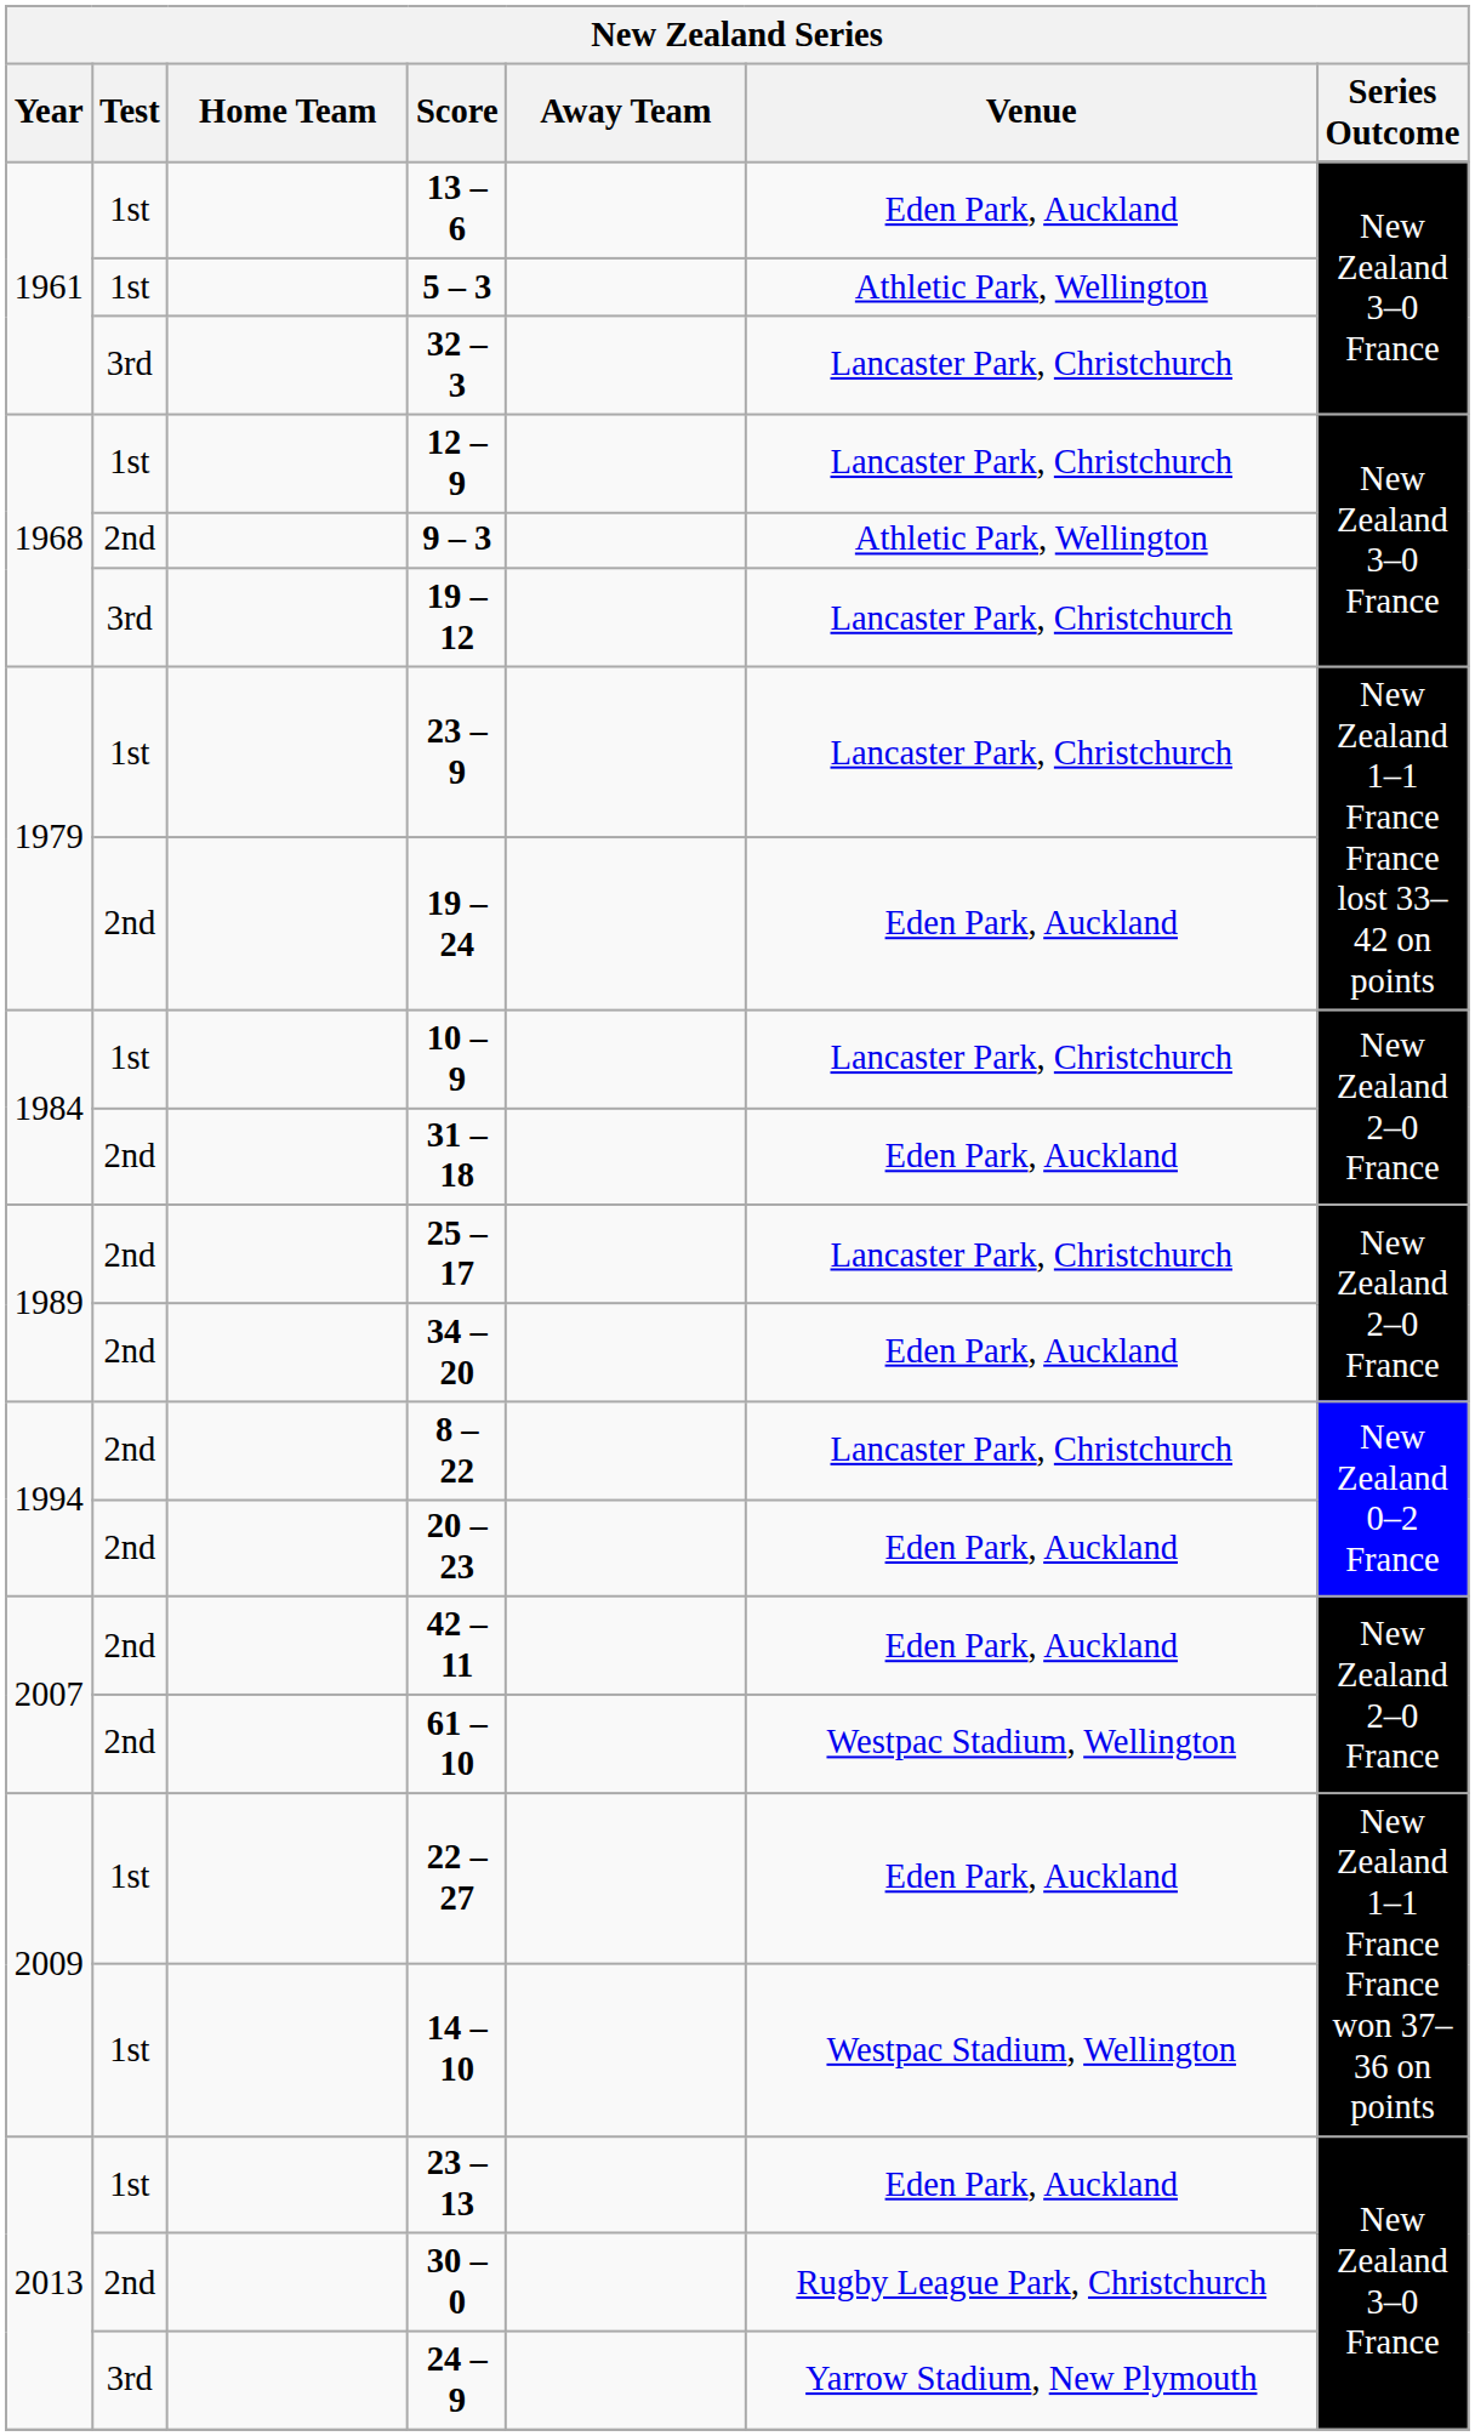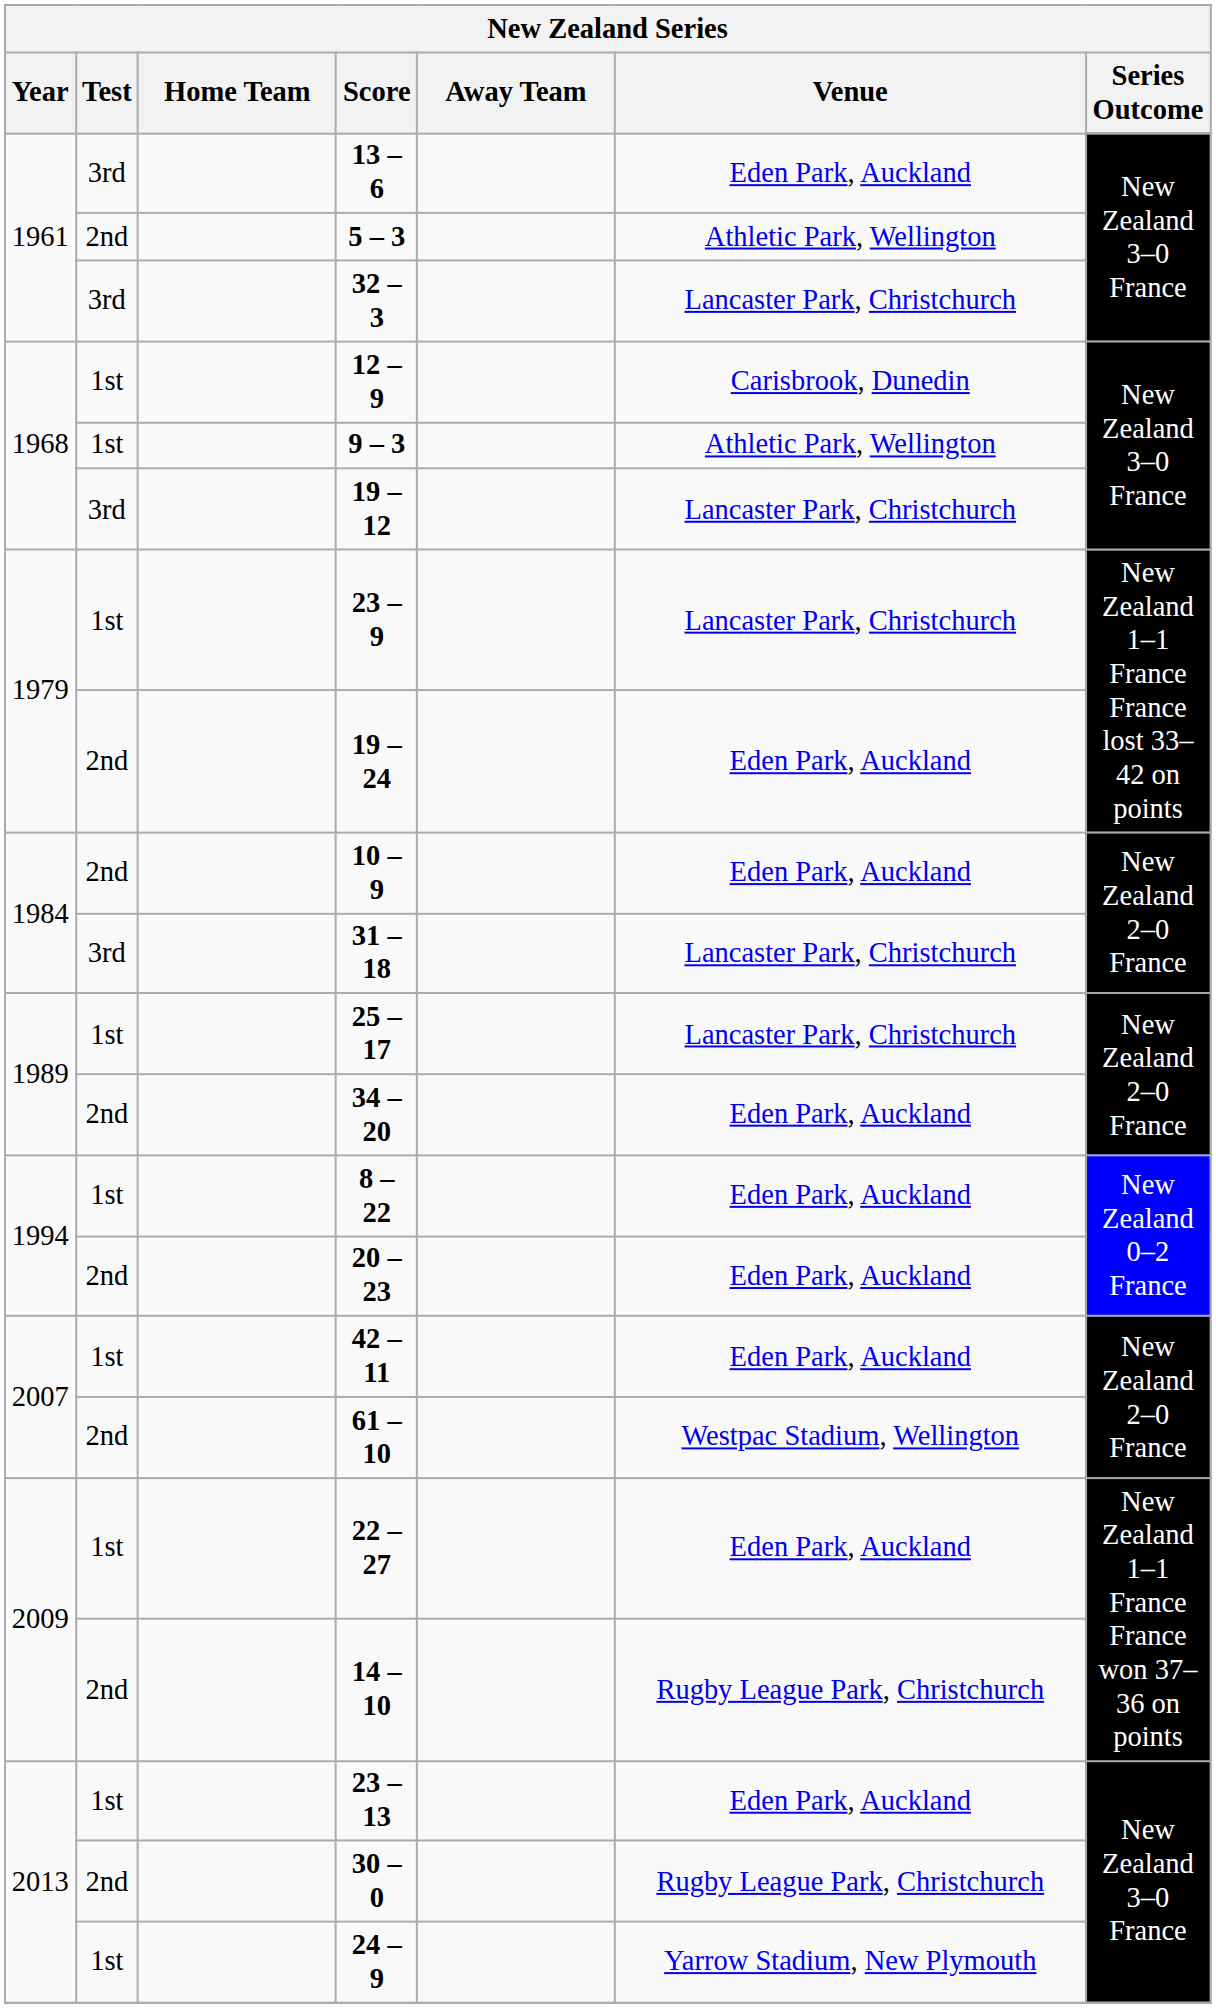13 – 6 | Test: 1st -> 3rd
5 – 3 | Test: 1st -> 2nd
12 – 9 | Venue: Lancaster Park, Christchurch -> Carisbrook, Dunedin
9 – 3 | Test: 2nd -> 1st
10 – 9 | Test: 1st -> 2nd
10 – 9 | Venue: Lancaster Park, Christchurch -> Eden Park, Auckland
31 – 18 | Test: 2nd -> 3rd
31 – 18 | Venue: Eden Park, Auckland -> Lancaster Park, Christchurch
25 – 17 | Test: 2nd -> 1st
8 – 22 | Test: 2nd -> 1st
8 – 22 | Venue: Lancaster Park, Christchurch -> Eden Park, Auckland
42 – 11 | Test: 2nd -> 1st
14 – 10 | Test: 1st -> 2nd
14 – 10 | Venue: Westpac Stadium, Wellington -> Rugby League Park, Christchurch
24 – 9 | Test: 3rd -> 1st
